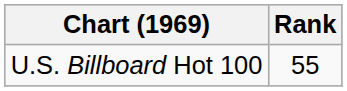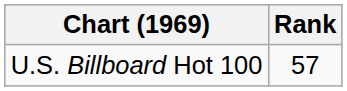U.S. Billboard Hot 100 | Rank: 55 -> 57
